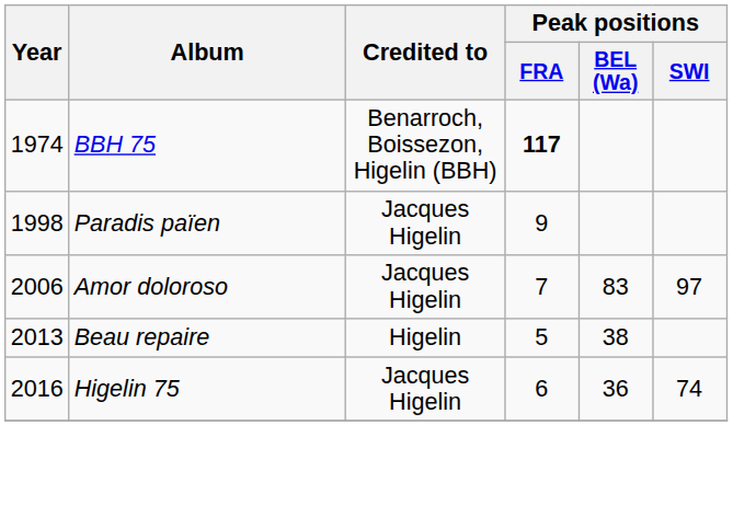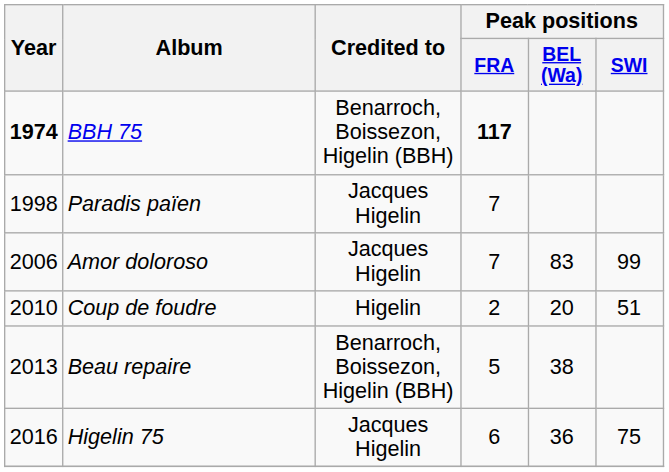BBH 75 | Year: normal -> bold
Paradis païen | Peak positions / FRA: 9 -> 7
Amor doloroso | Peak positions / SWI: 97 -> 99
+ row: 2010 | Coup de foudre | Higelin | 2 | 20 | 51
Beau repaire | Credited to: Higelin -> Benarroch, Boissezon, Higelin (BBH)
Higelin 75 | Peak positions / SWI: 74 -> 75
